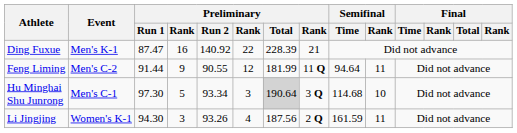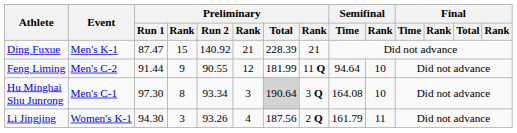Ding Fuxue | column 4: 16 -> 15
Ding Fuxue | column 6: 22 -> 21
Feng Liming | Semifinal / Rank: 11 -> 10
Hu Minghai Shu Junrong | column 4: 5 -> 8
Hu Minghai Shu Junrong | Semifinal / Time: 114.68 -> 164.08
Li Jingjing | Semifinal / Time: 161.59 -> 161.79
